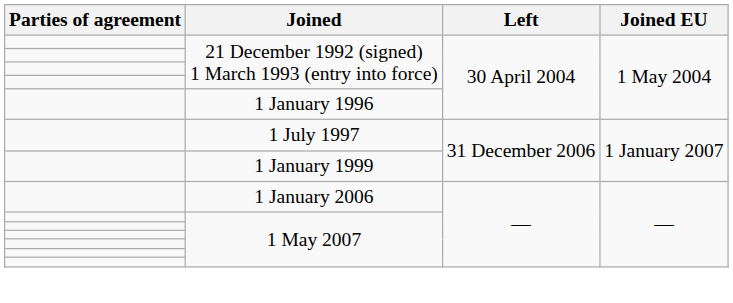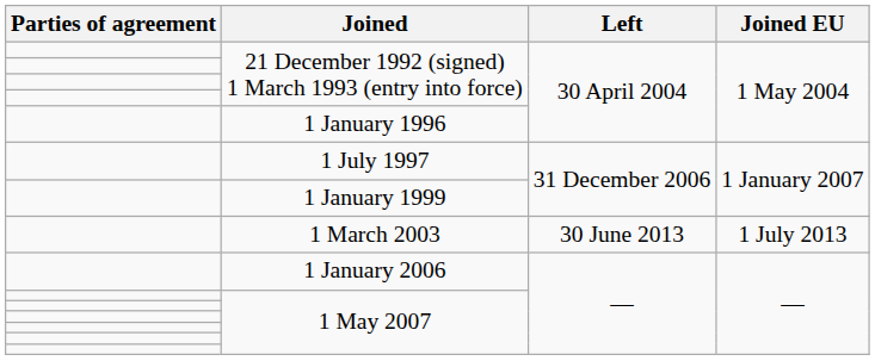+ row: 1 March 2003 | 30 June 2013 | 1 July 2013
